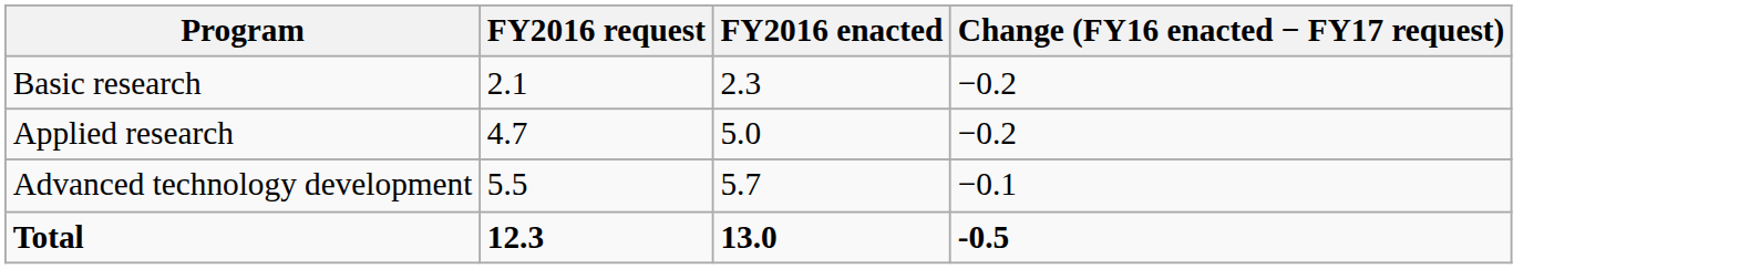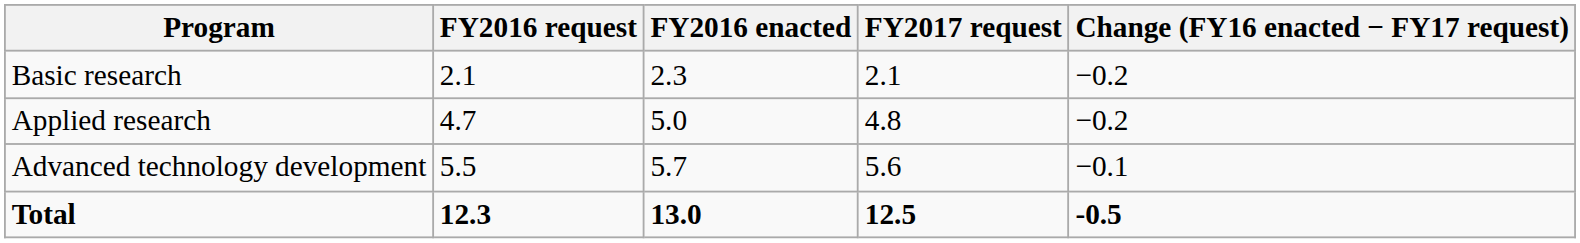+ column: FY2017 request | 2.1 | 4.8 | 5.6 | 12.5
